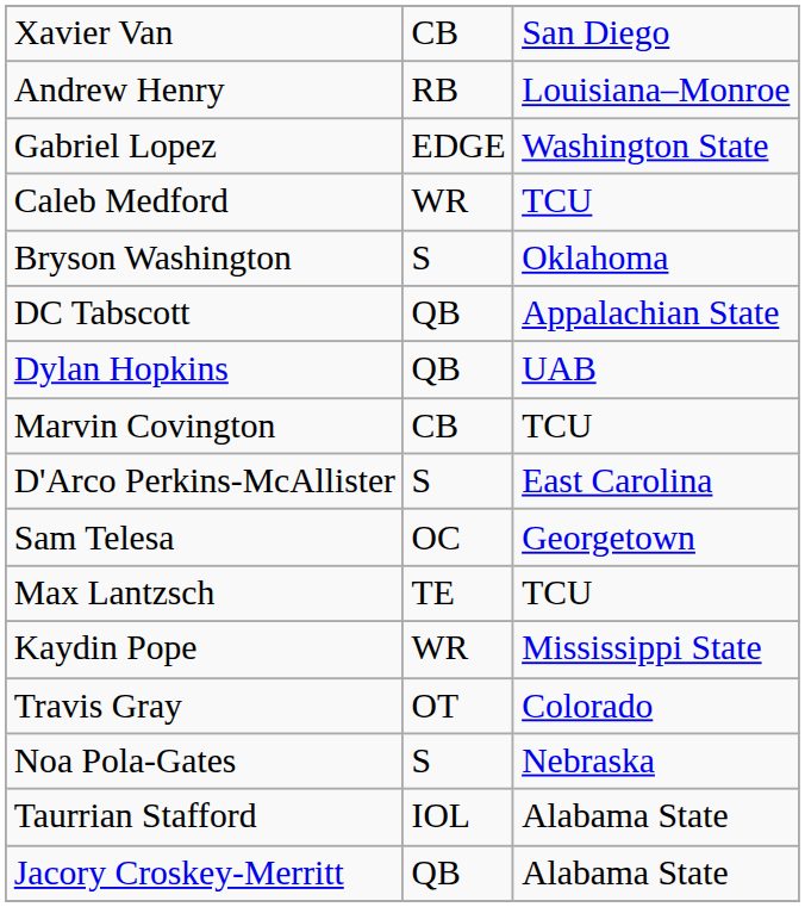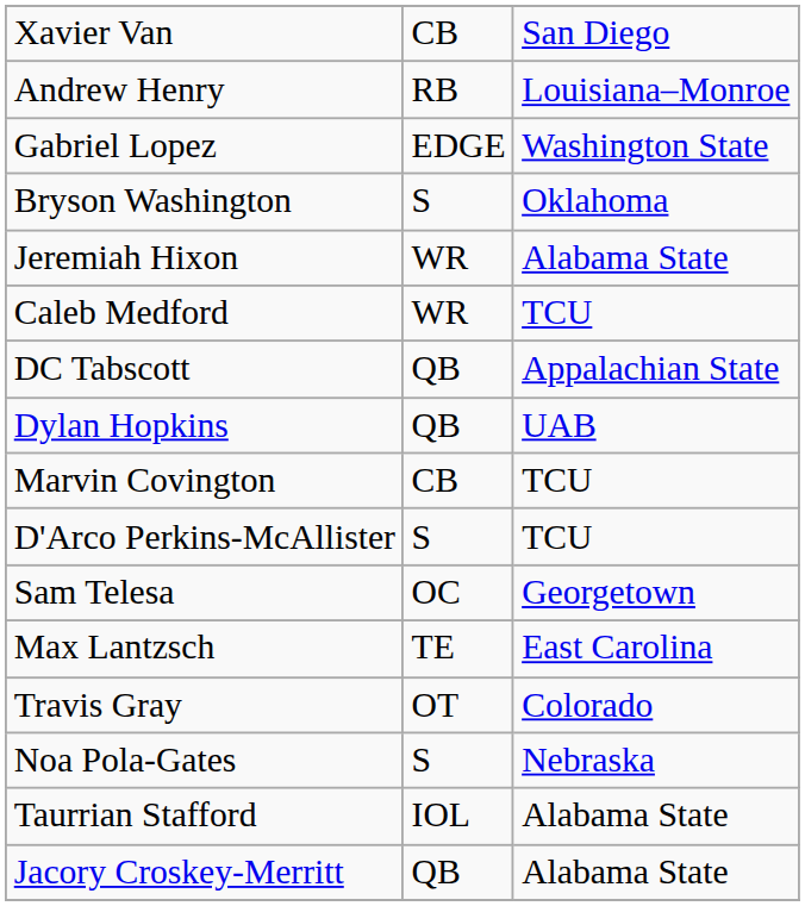rows swapped: Bryson Washington <-> Caleb Medford
+ row: Jeremiah Hixon | WR | Alabama State
D'Arco Perkins-McAllister | column 3: East Carolina -> TCU
Max Lantzsch | column 3: TCU -> East Carolina
- row: Kaydin Pope | WR | Mississippi State
